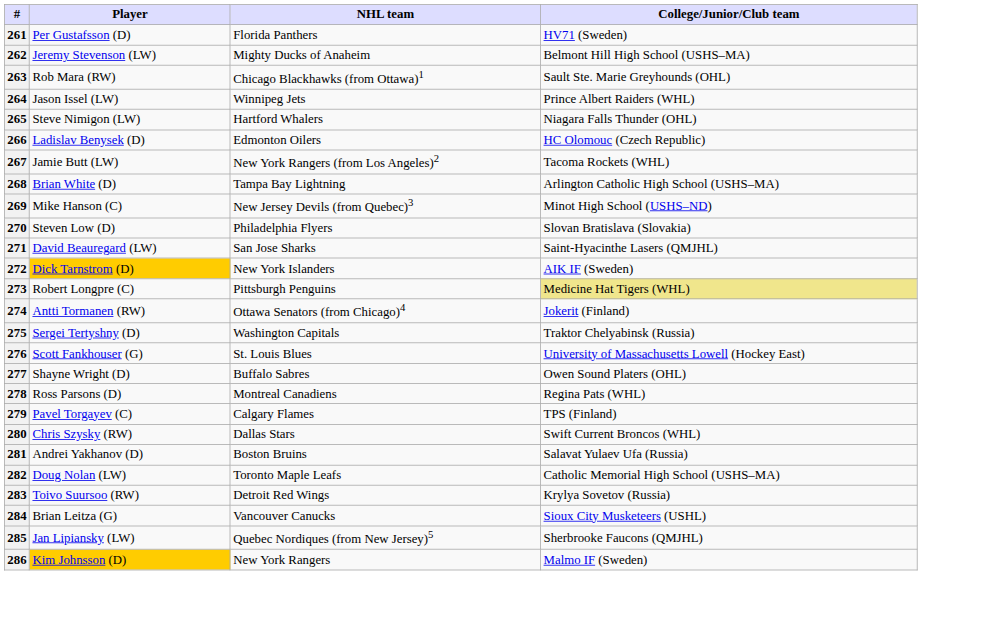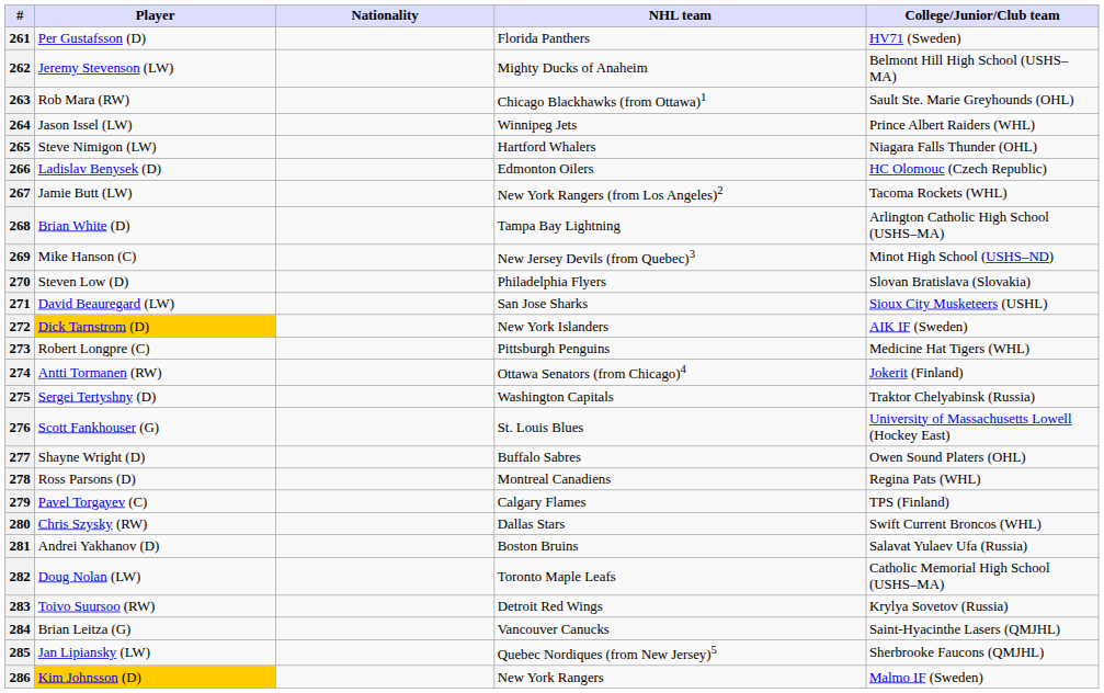+ column: Nationality
271 | College/Junior/Club team: Saint-Hyacinthe Lasers (QMJHL) -> Sioux City Musketeers (USHL)
273 | College/Junior/Club team: khaki background -> no background
284 | College/Junior/Club team: Sioux City Musketeers (USHL) -> Saint-Hyacinthe Lasers (QMJHL)
